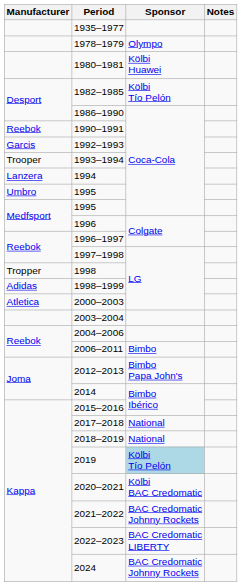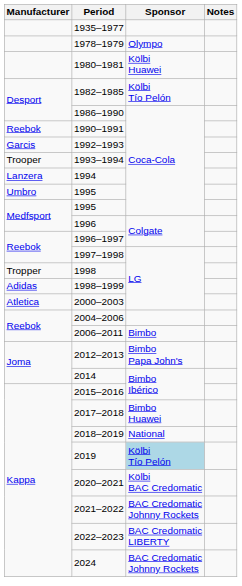- row: 2003–2004
2017–2018 | Sponsor: National -> Bimbo Huawei
